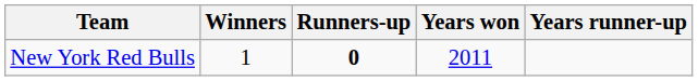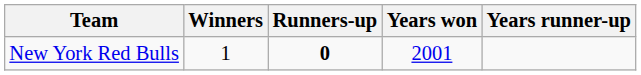New York Red Bulls | Years won: 2011 -> 2001
